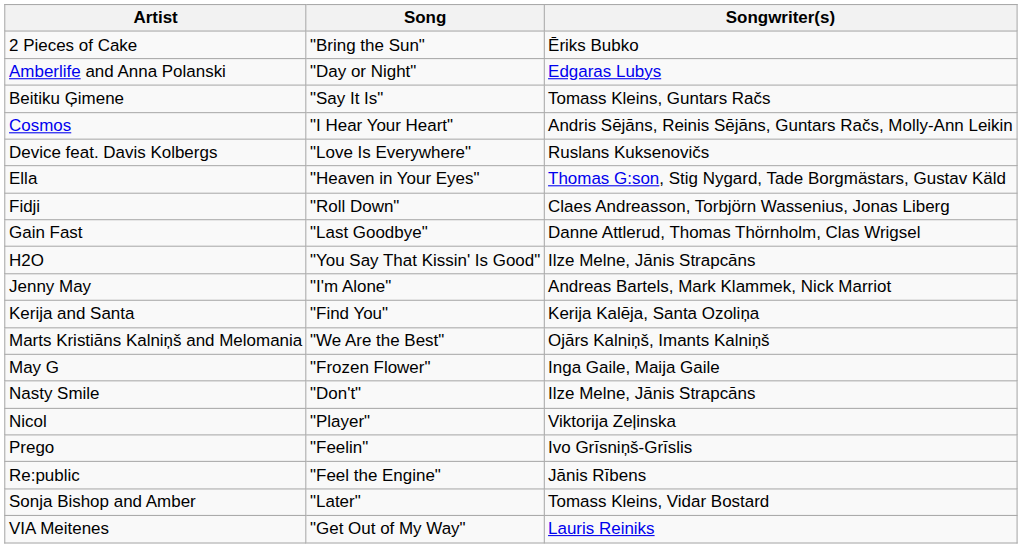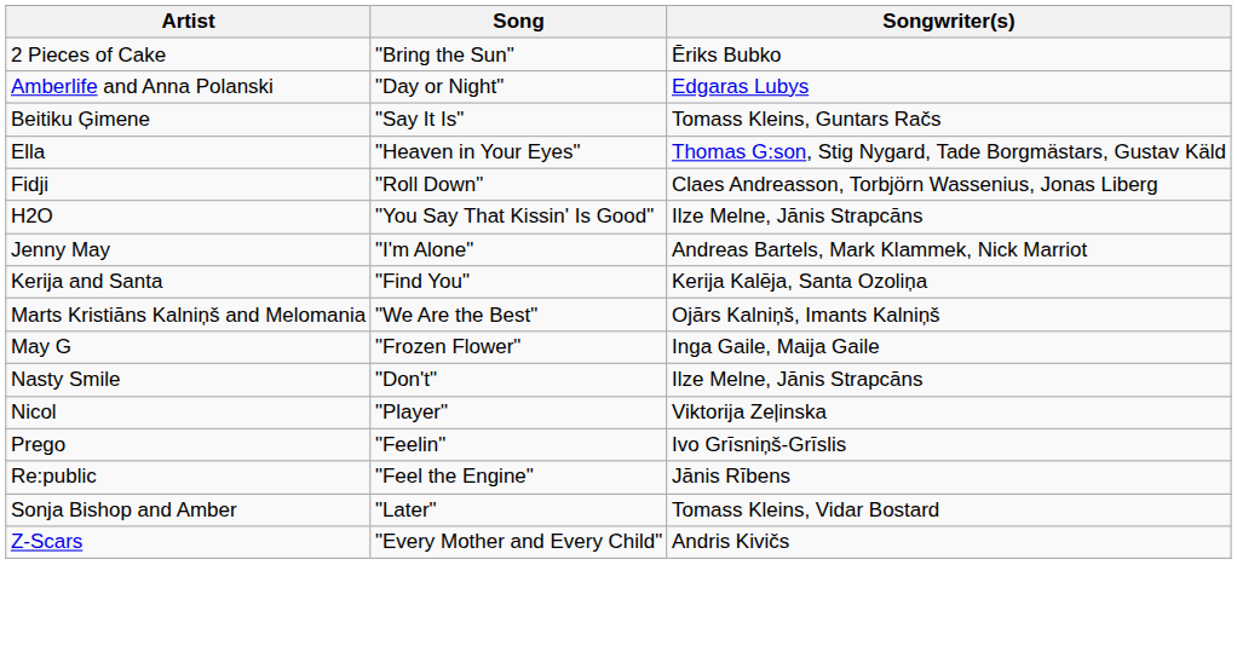- row: Cosmos | "I Hear Your Heart" | Andris Sējāns, Reinis Sējāns, Guntars Račs, Molly-Ann Leikin
- row: Device feat. Davis Kolbergs | "Love Is Everywhere" | Ruslans Kuksenovičs
- row: Gain Fast | "Last Goodbye" | Danne Attlerud, Thomas Thörnholm, Clas Wrigsel
- row: VIA Meitenes | "Get Out of My Way" | Lauris Reiniks
+ row: Z-Scars | "Every Mother and Every Child" | Andris Kivičs
